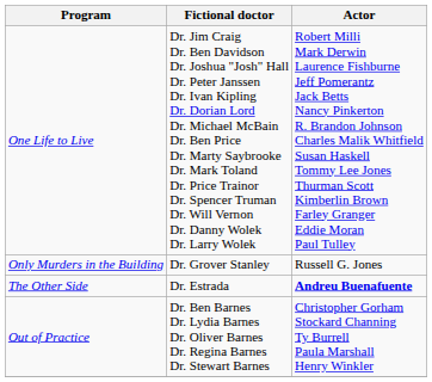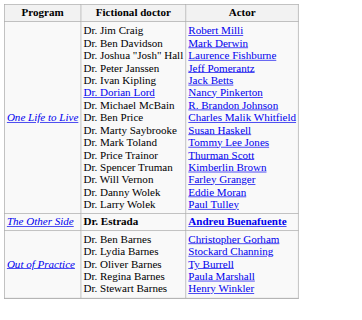- row: Only Murders in the Building | Dr. Grover Stanley | Russell G. Jones
The Other Side | Fictional doctor: normal -> bold
